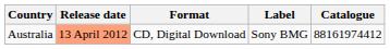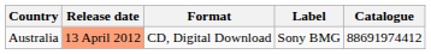Australia | Catalogue: 88161974412 -> 88691974412
